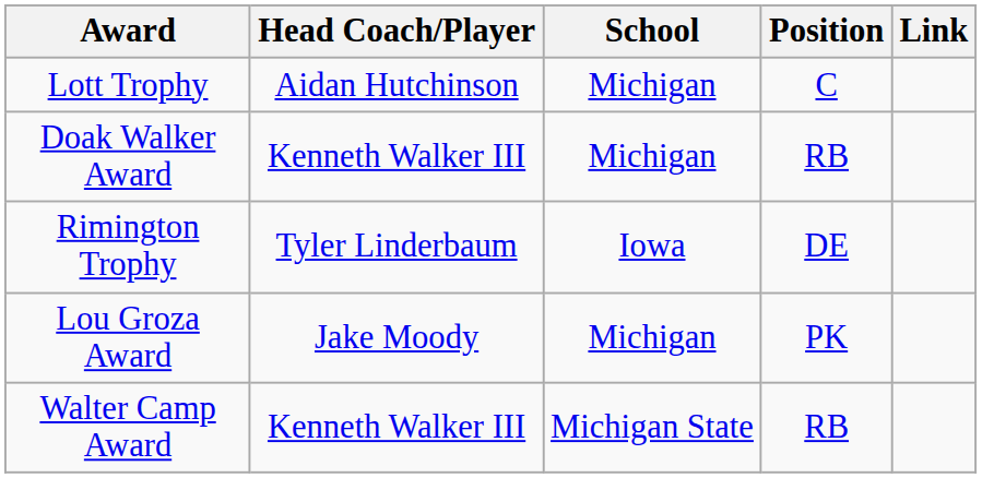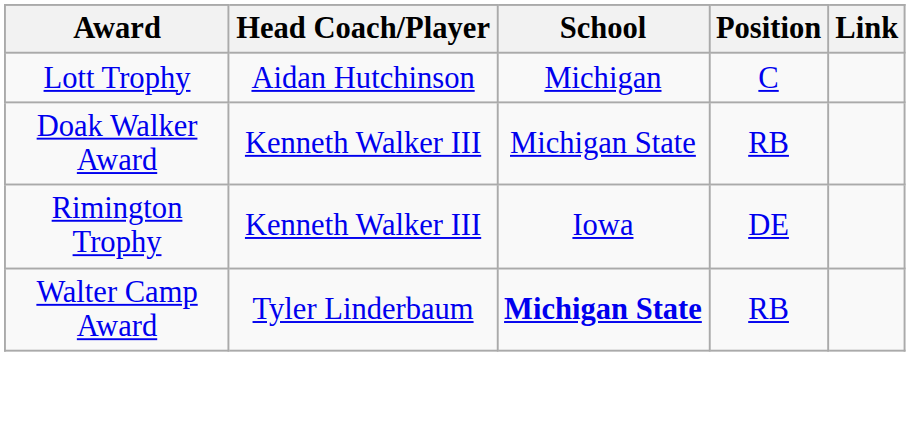Doak Walker Award | School: Michigan -> Michigan State
Rimington Trophy | Head Coach/Player: Tyler Linderbaum -> Kenneth Walker III
- row: Lou Groza Award | Jake Moody | Michigan | PK
Walter Camp Award | Head Coach/Player: Kenneth Walker III -> Tyler Linderbaum
Walter Camp Award | School: normal -> bold
